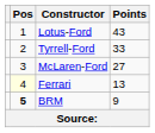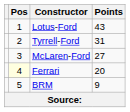Tyrrell-Ford | Points: 33 -> 31
Ferrari | Points: 13 -> 20
BRM | Pos: bold -> normal
